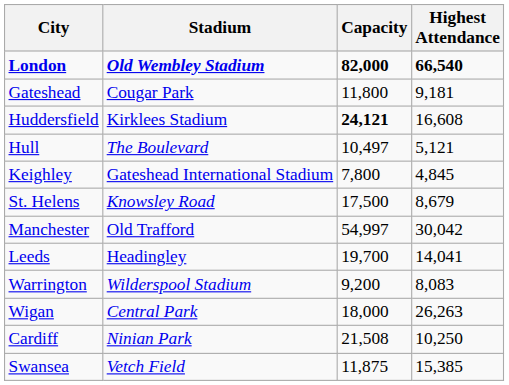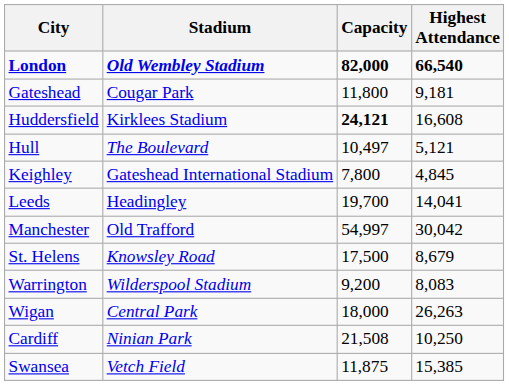rows swapped: Leeds <-> St. Helens
